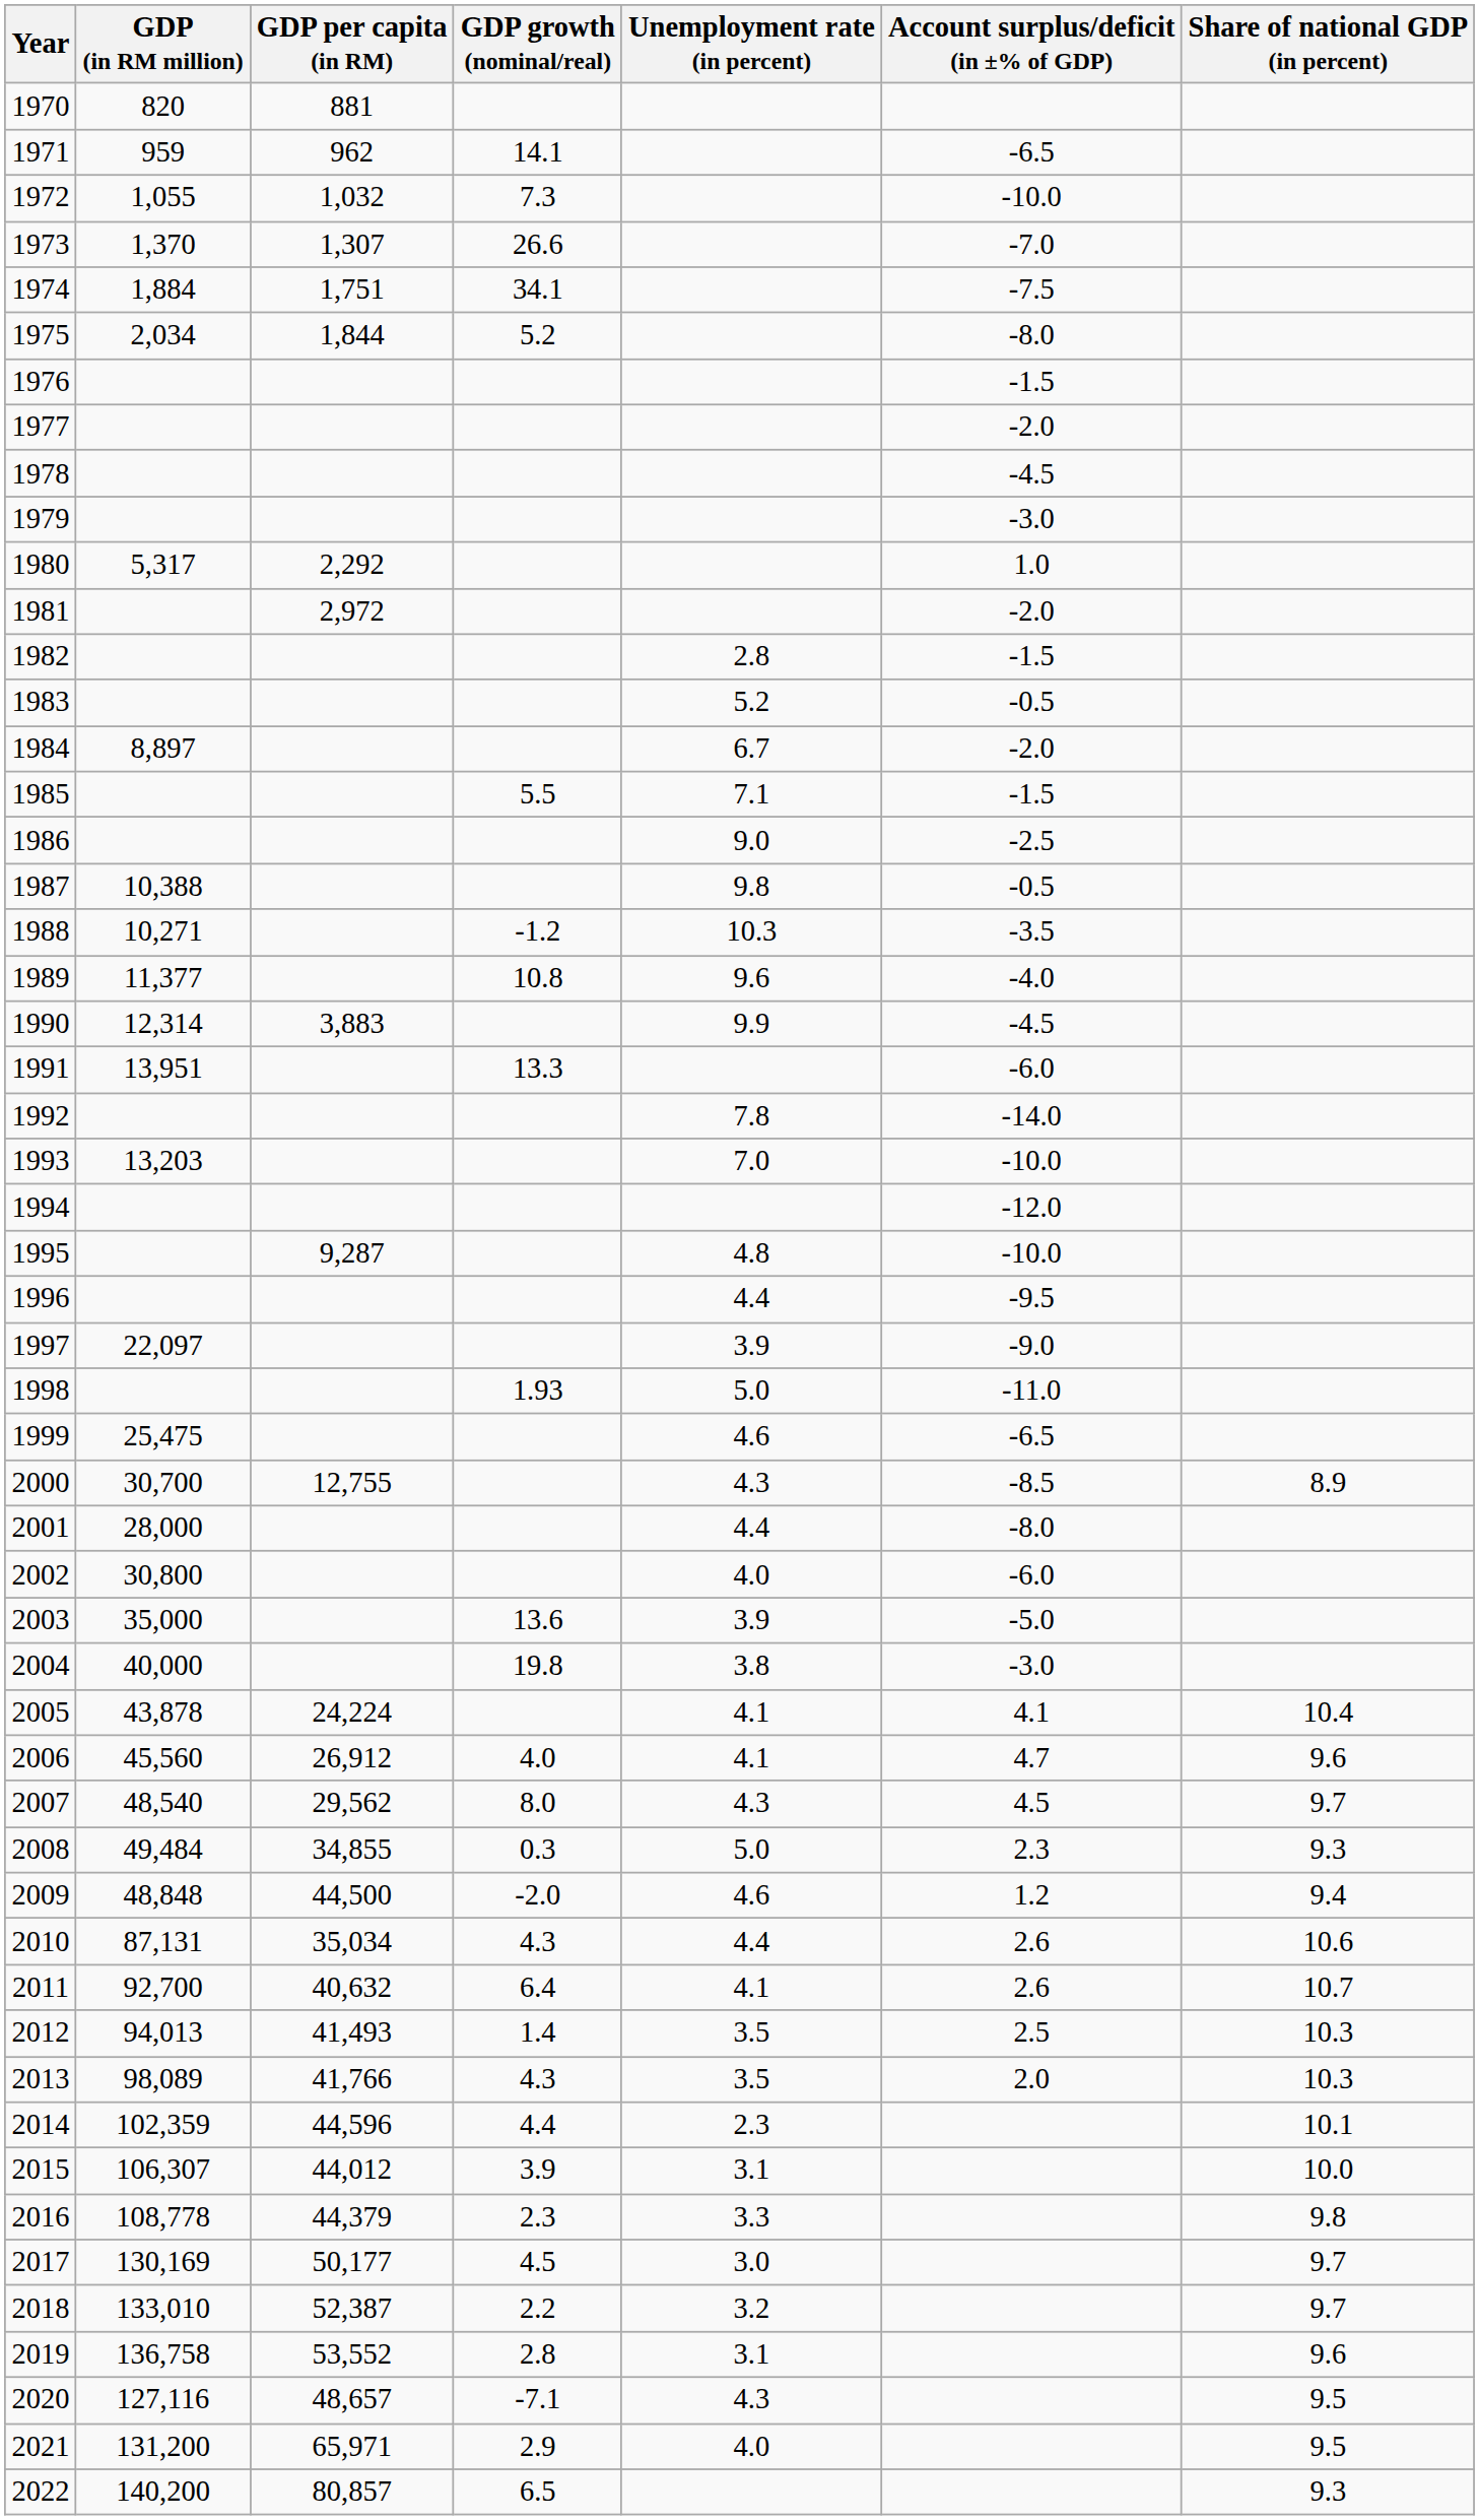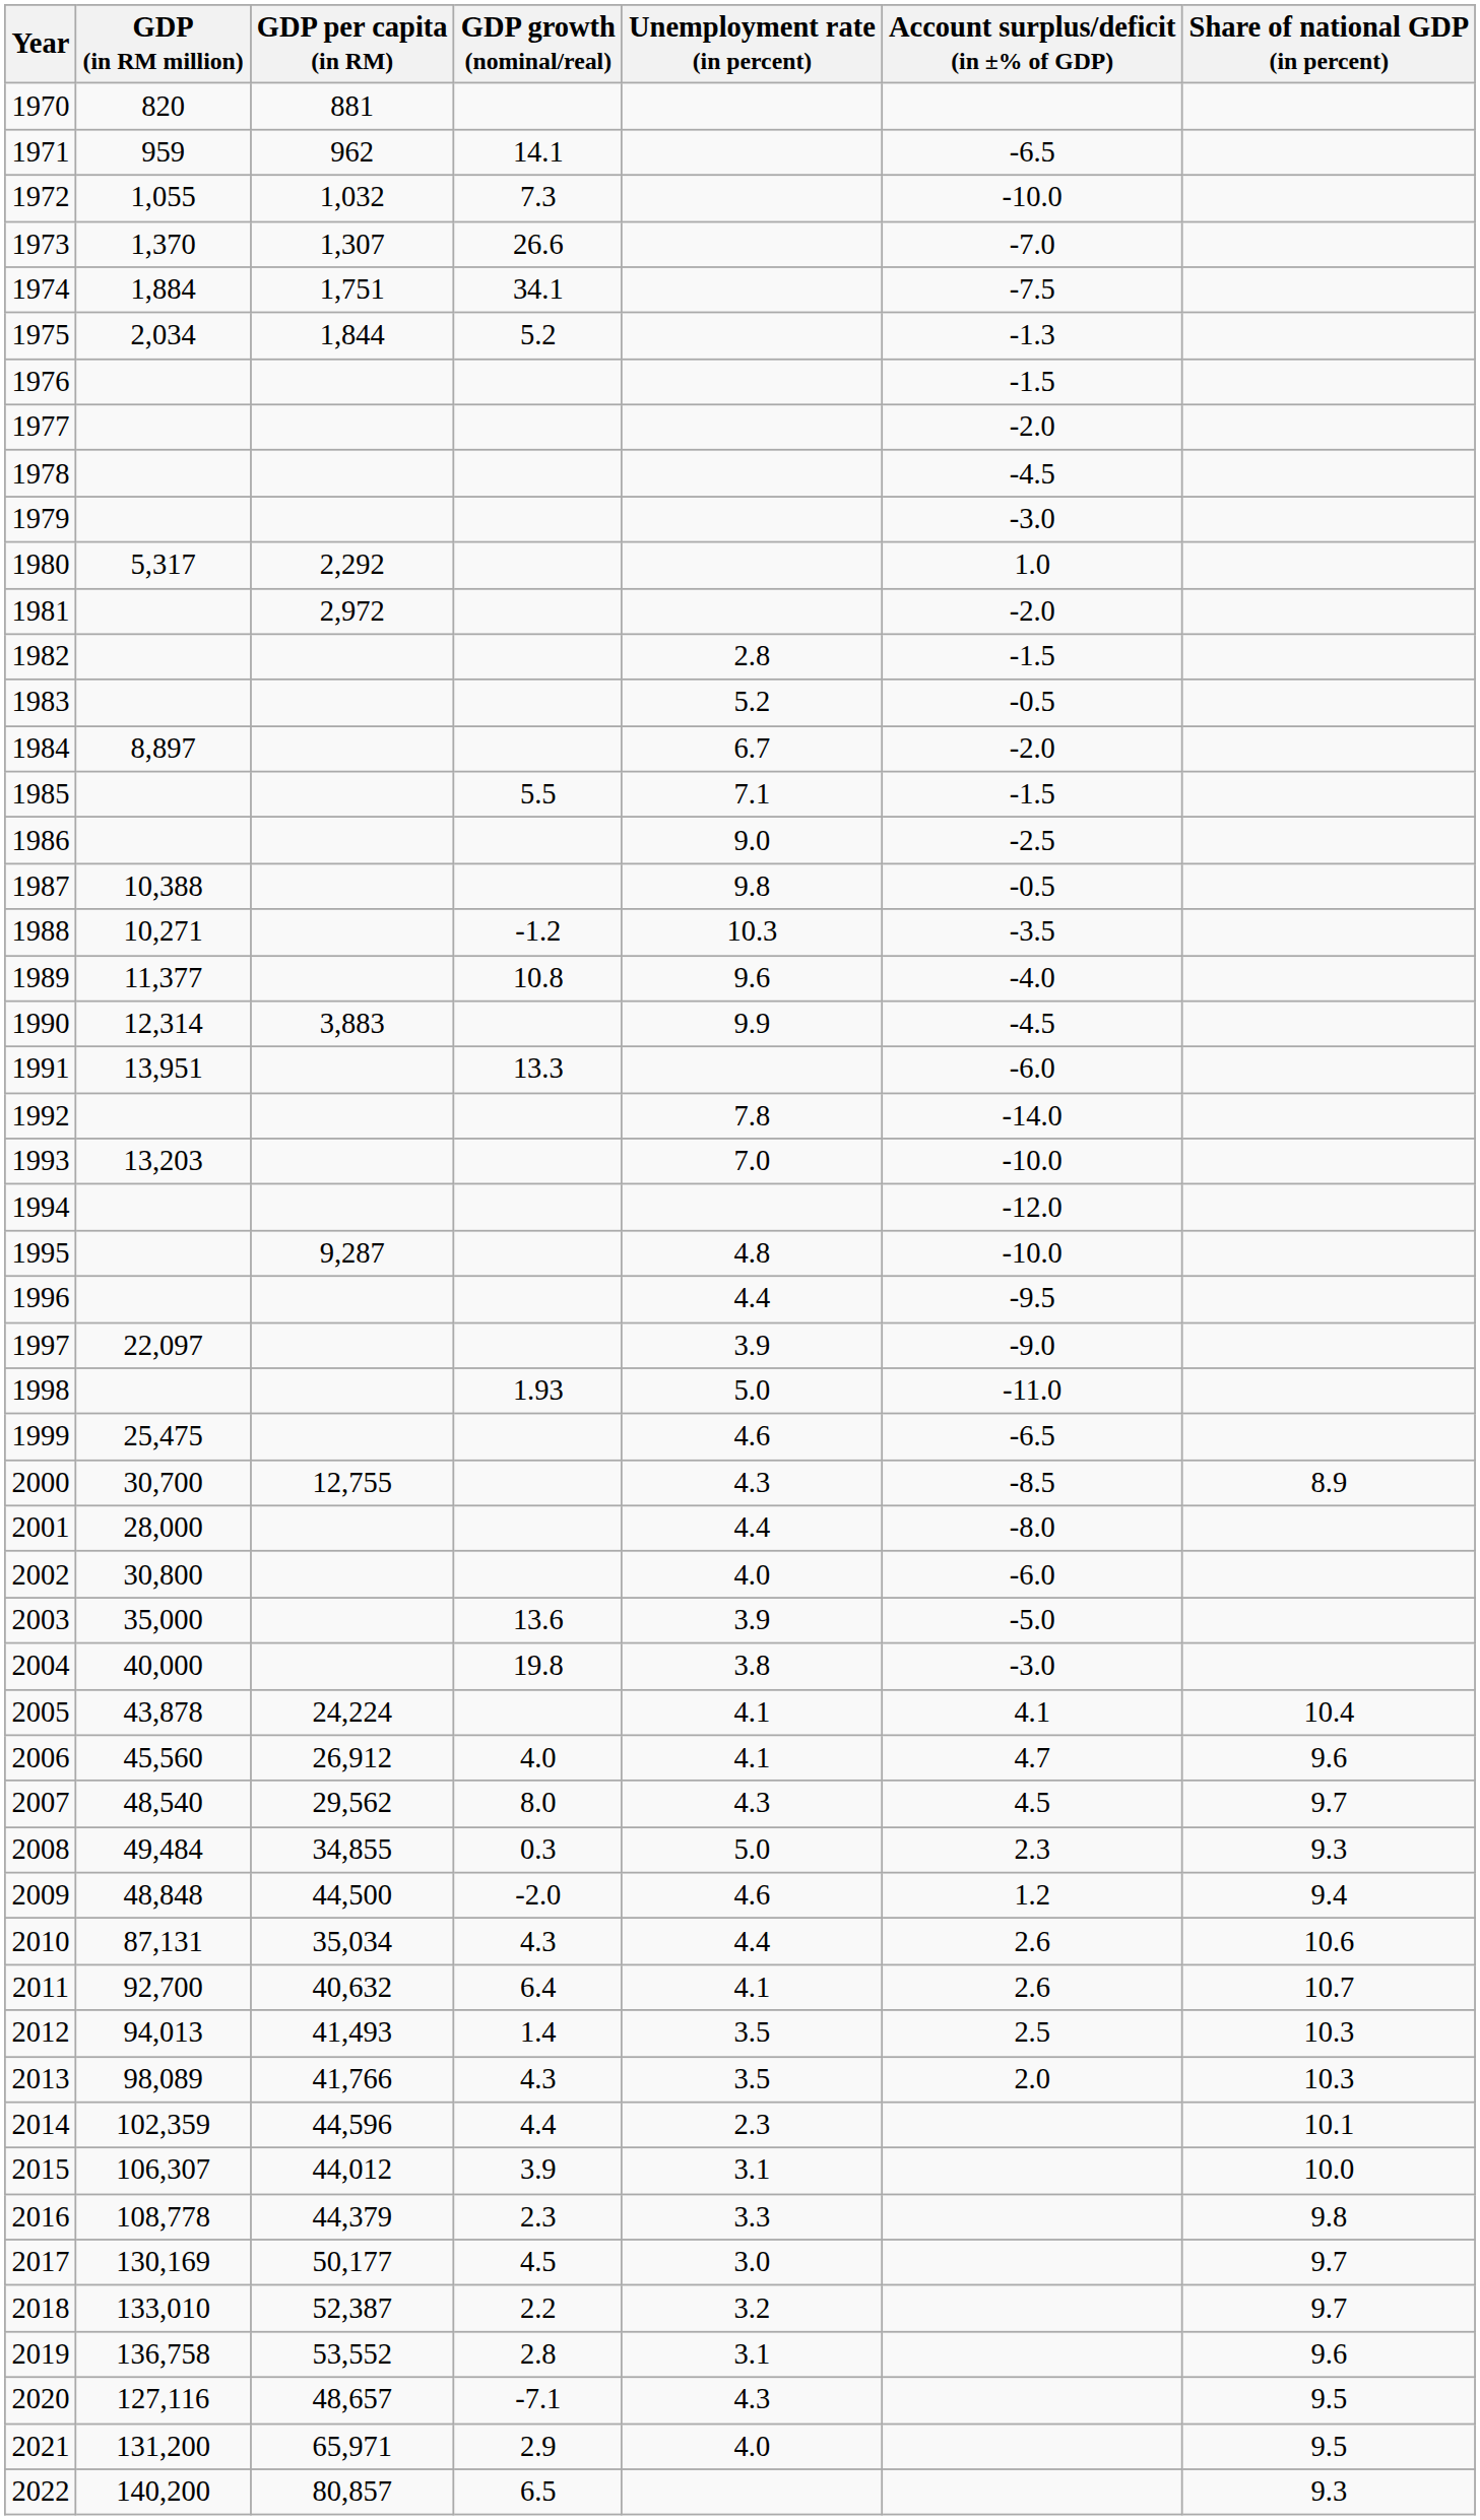1975 | Account surplus/deficit (in ±% of GDP): -8.0 -> -1.3
